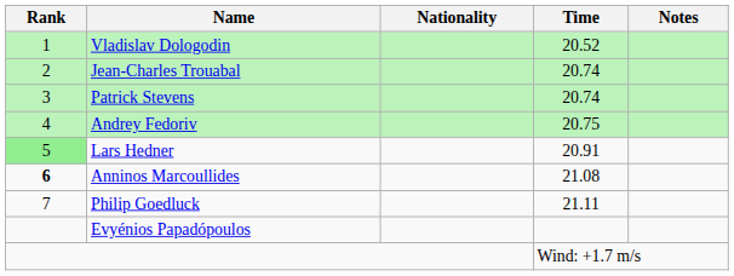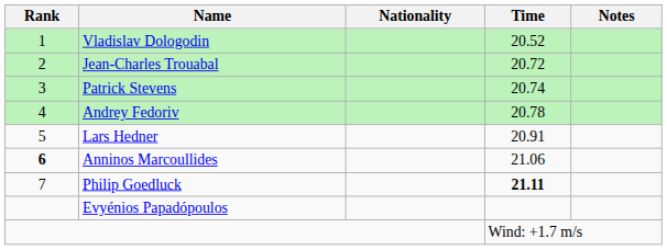Jean-Charles Trouabal | Time: 20.74 -> 20.72
Andrey Fedoriv | Time: 20.75 -> 20.78
Lars Hedner | Rank: lightgreen background -> no background
Anninos Marcoullides | Time: 21.08 -> 21.06
Philip Goedluck | Time: normal -> bold
